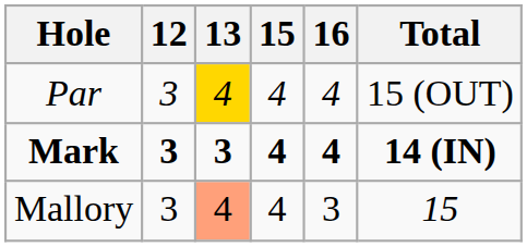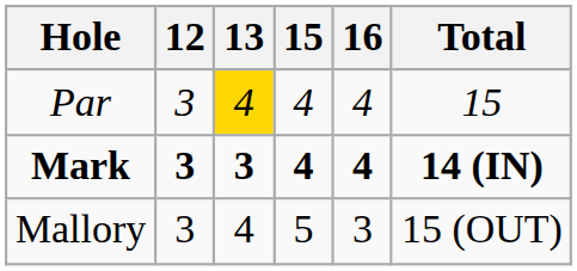Par | Total: 15 (OUT) -> 15
Mallory | 13: lightsalmon background -> no background
Mallory | 15: 4 -> 5
Mallory | Total: 15 -> 15 (OUT)
